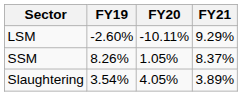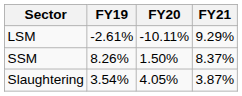LSM | FY19: -2.60% -> -2.61%
SSM | FY20: 1.05% -> 1.50%
Slaughtering | FY21: 3.89% -> 3.87%
